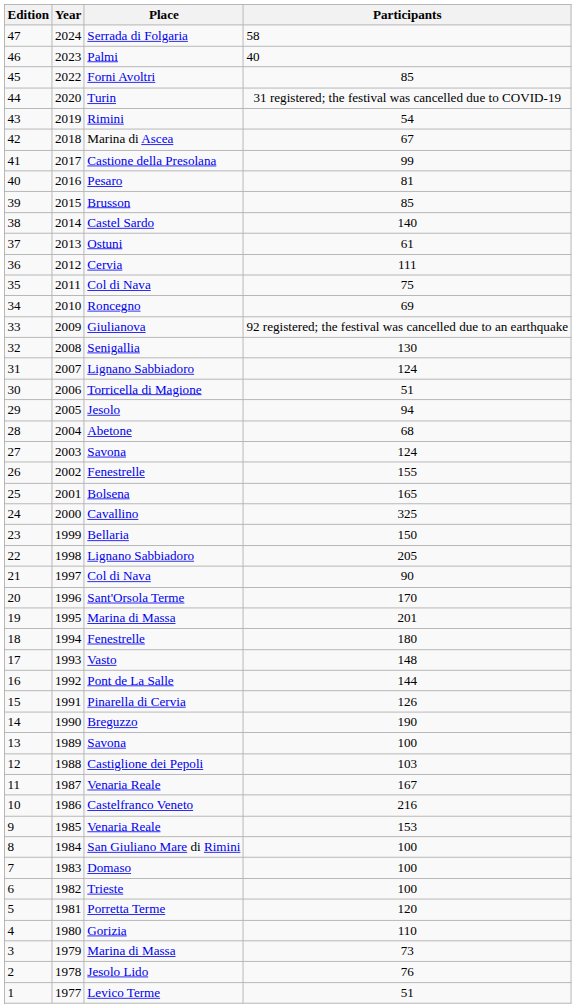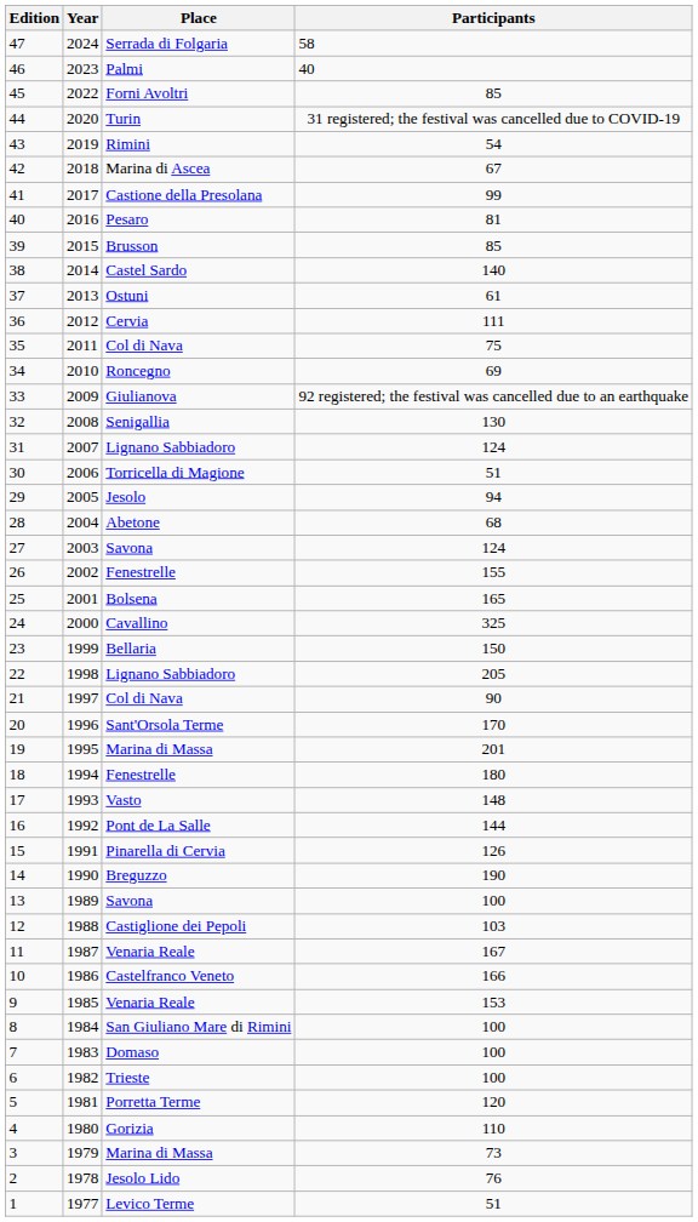10 | Participants: 216 -> 166
